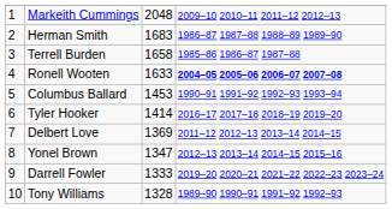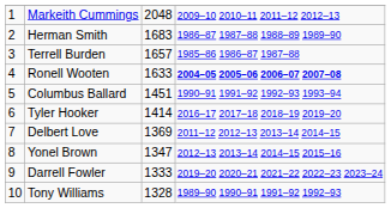Terrell Burden | column 3: 1658 -> 1657
Columbus Ballard | column 3: 1453 -> 1451
